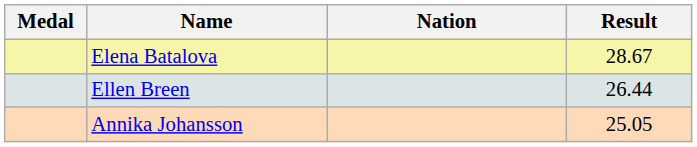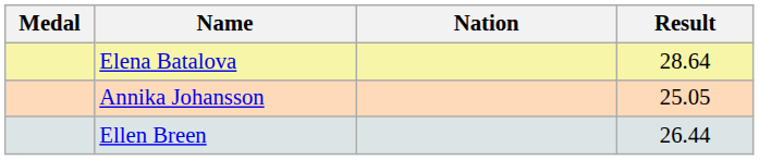Elena Batalova | Result: 28.67 -> 28.64
rows swapped: Ellen Breen <-> Annika Johansson
